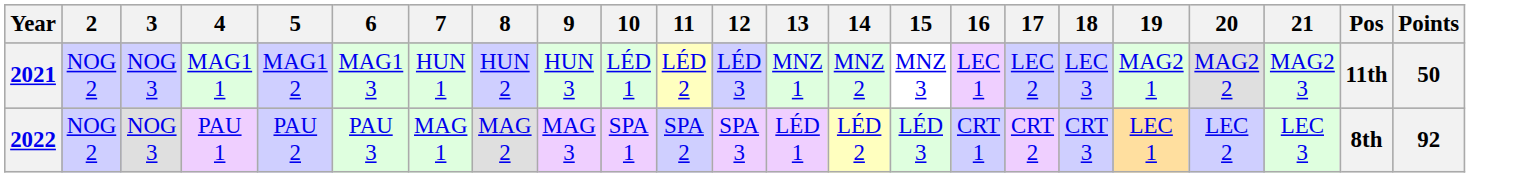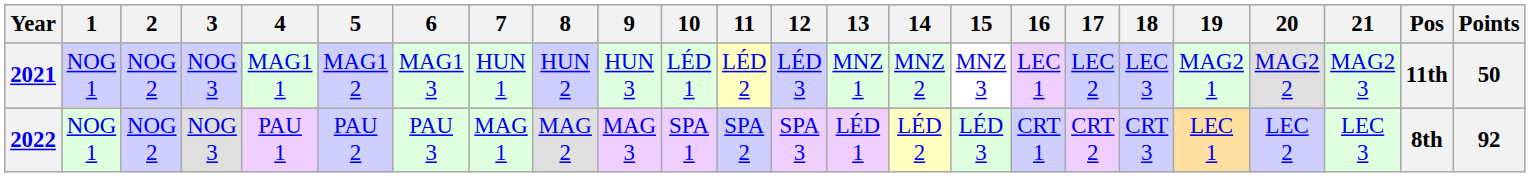+ column: 1 | NOG 1 | NOG 1
